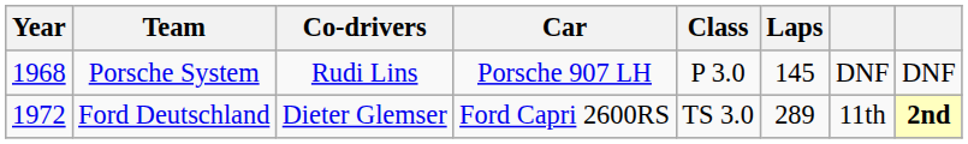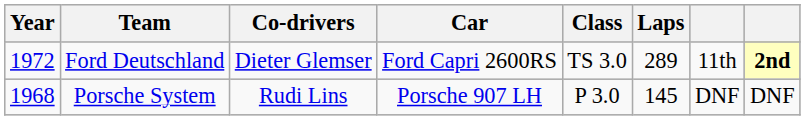rows swapped: Porsche System <-> Ford Deutschland
